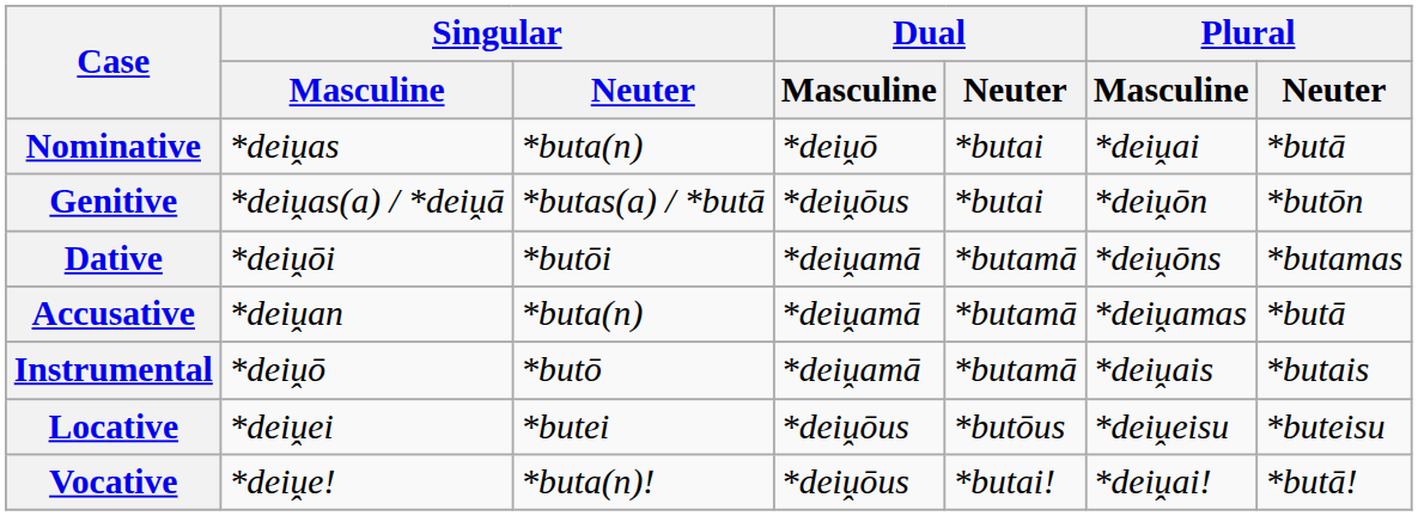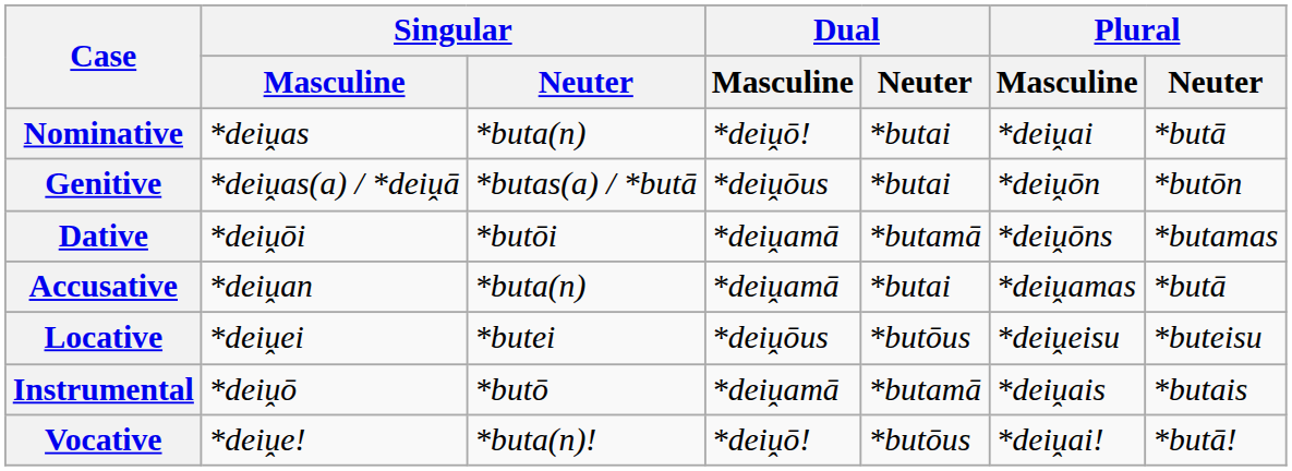Nominative | Dual / Masculine: *deiṷō -> *deiṷō!
Accusative | Dual / Neuter: *butamā -> *butai
rows swapped: Instrumental <-> Locative
Vocative | Dual / Masculine: *deiṷōus -> *deiṷō!
Vocative | Dual / Neuter: *butai! -> *butōus
